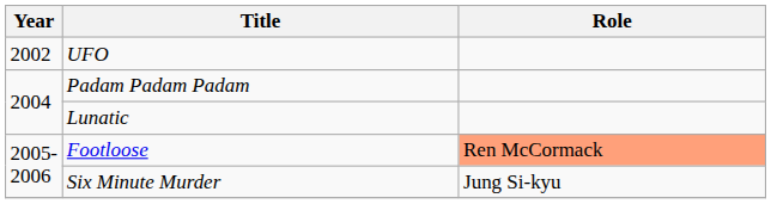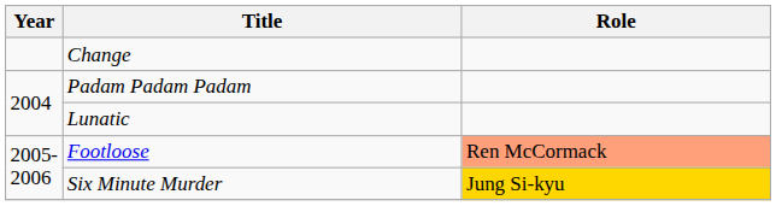- row: 2002 | UFO
+ row: Change
Six Minute Murder | Role: no background -> gold background
